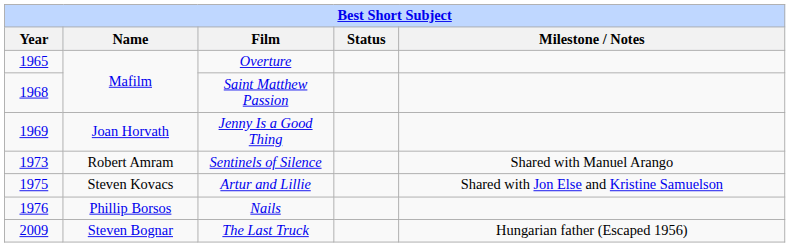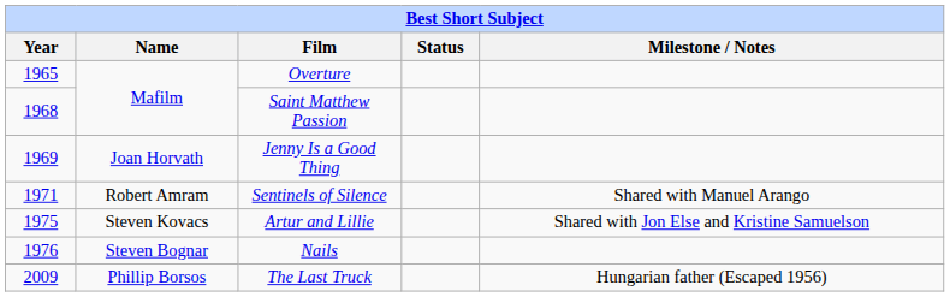Sentinels of Silence | Year: 1973 -> 1971
Nails | Name: Phillip Borsos -> Steven Bognar
The Last Truck | Name: Steven Bognar -> Phillip Borsos
